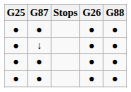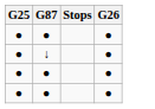- column: G88 | ● | ● | ● | ●
